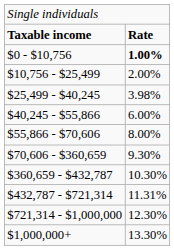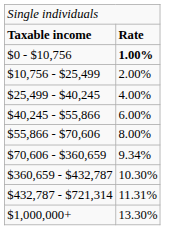$25,499 - $40,245 | column 2: 3.98% -> 4.00%
$70,606 - $360,659 | column 2: 9.30% -> 9.34%
- row: $721,314 - $1,000,000 | 12.30%
